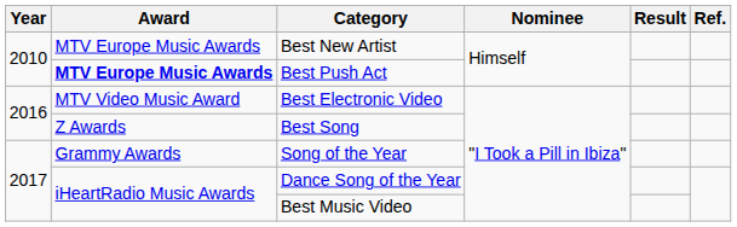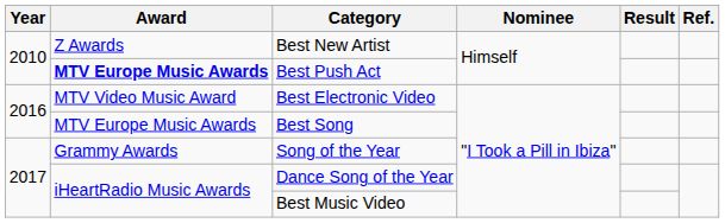Best New Artist | Award: MTV Europe Music Awards -> Z Awards
Best Song | Award: Z Awards -> MTV Europe Music Awards
